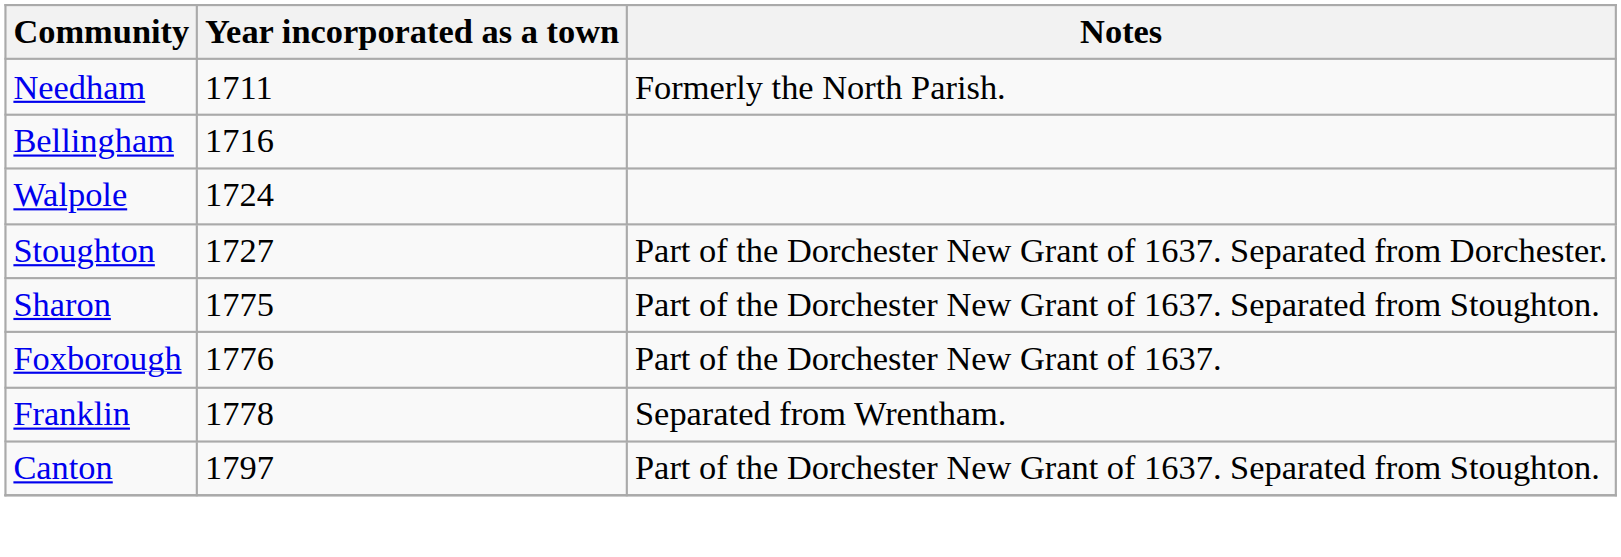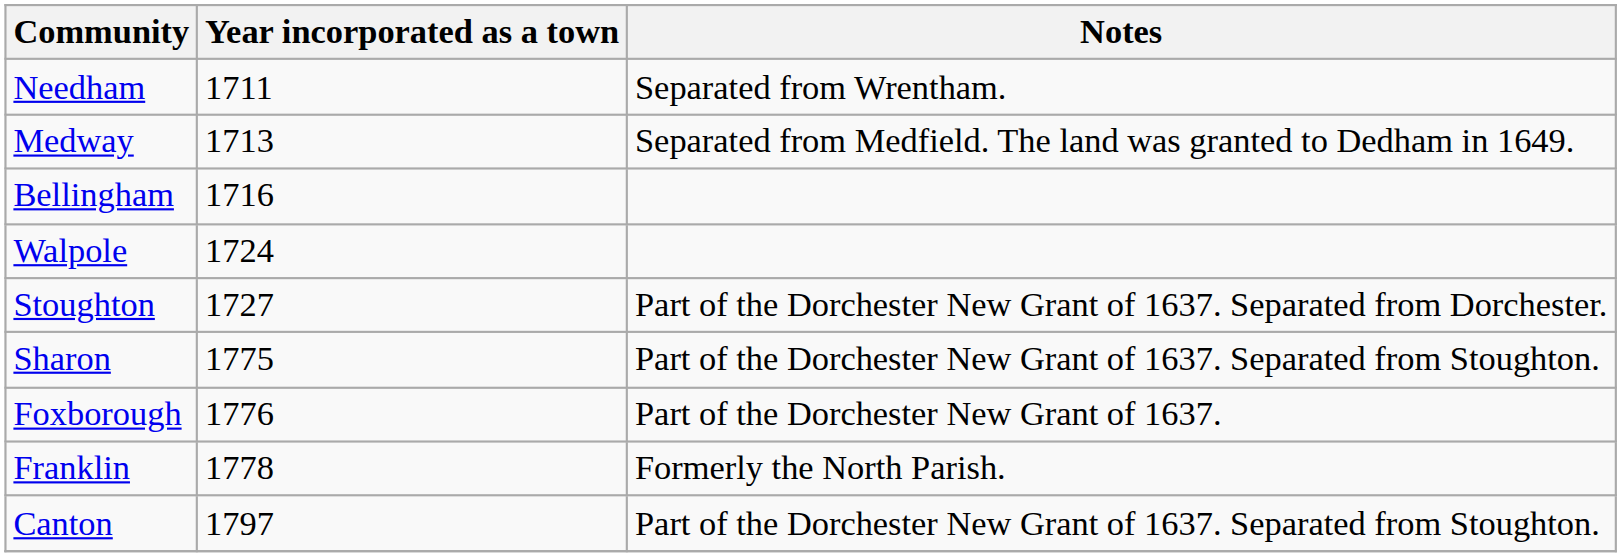Needham | Notes: Formerly the North Parish. -> Separated from Wrentham.
+ row: Medway | 1713 | Separated from Medfield. The land was granted to Dedham in 1649.
Franklin | Notes: Separated from Wrentham. -> Formerly the North Parish.
